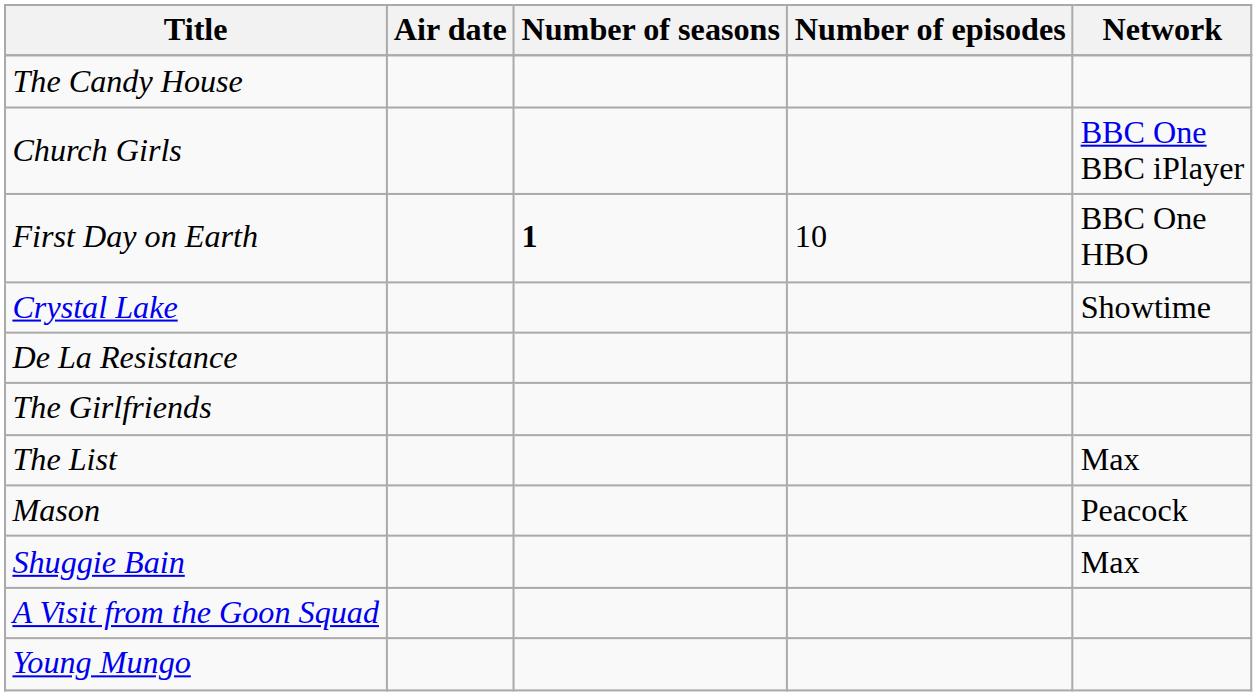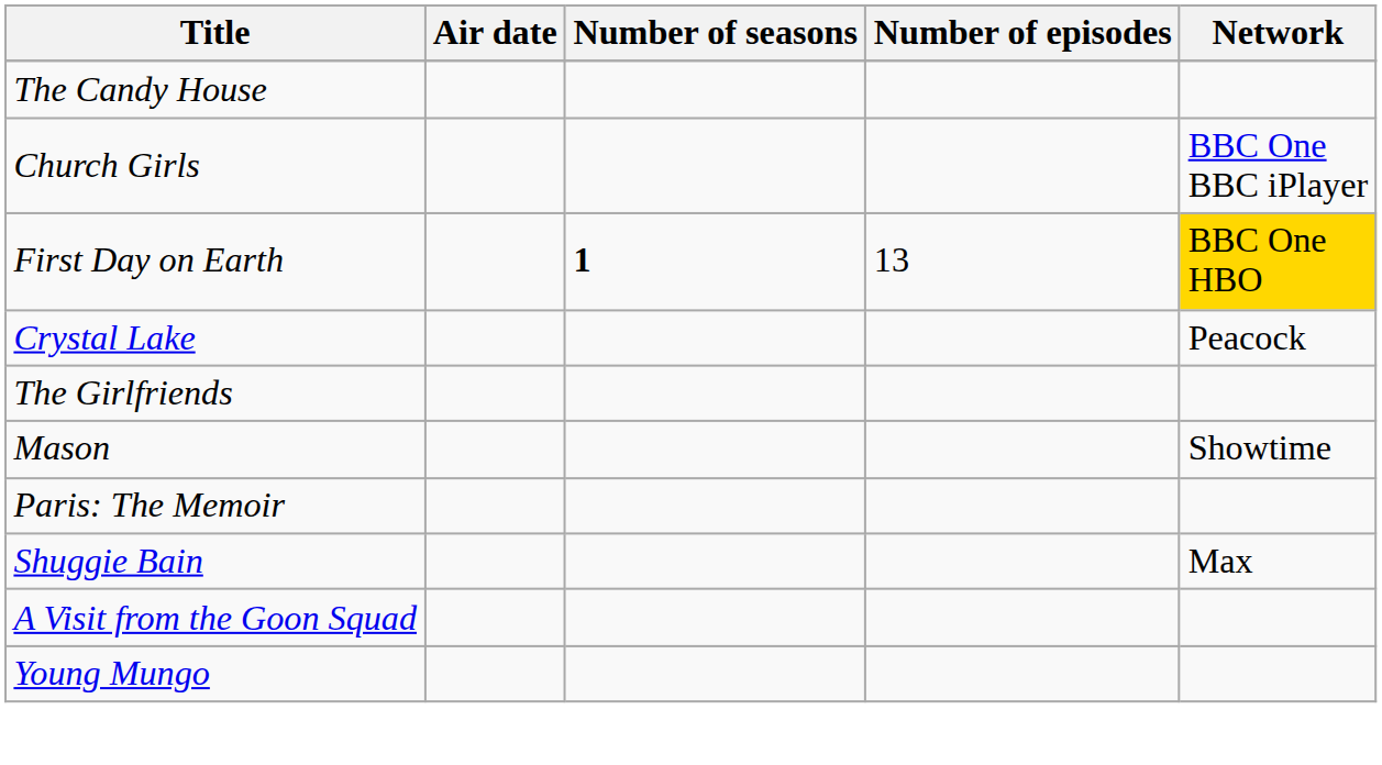First Day on Earth | Number of episodes: 10 -> 13
First Day on Earth | Network: no background -> gold background
Crystal Lake | Network: Showtime -> Peacock
- row: De La Resistance
- row: The List | Max
Mason | Network: Peacock -> Showtime
+ row: Paris: The Memoir
